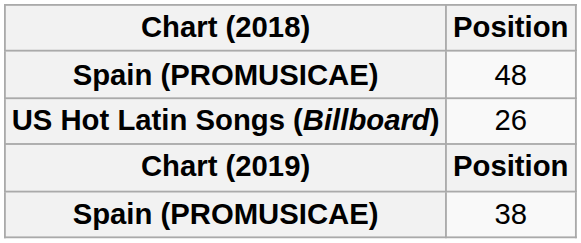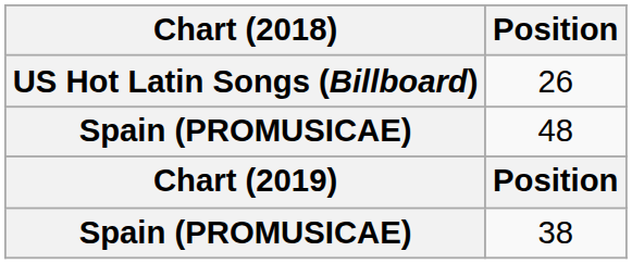rows swapped: 48 <-> 26
